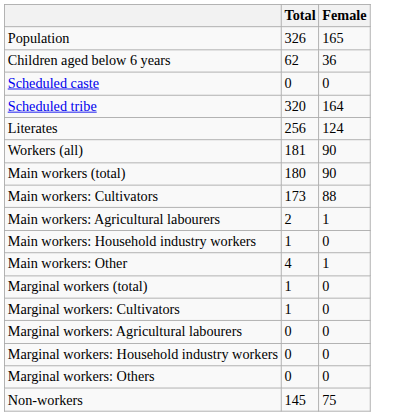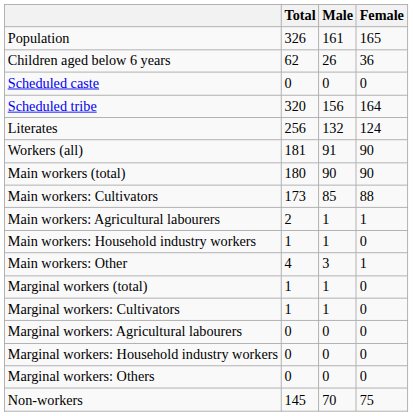+ column: Male | 161 | 26 | 0 | 156 | 132 | 91 | 90 | 85 | 1 | 1 | 3 | 1 | 1 | 0 | 0 | 0 | 70
